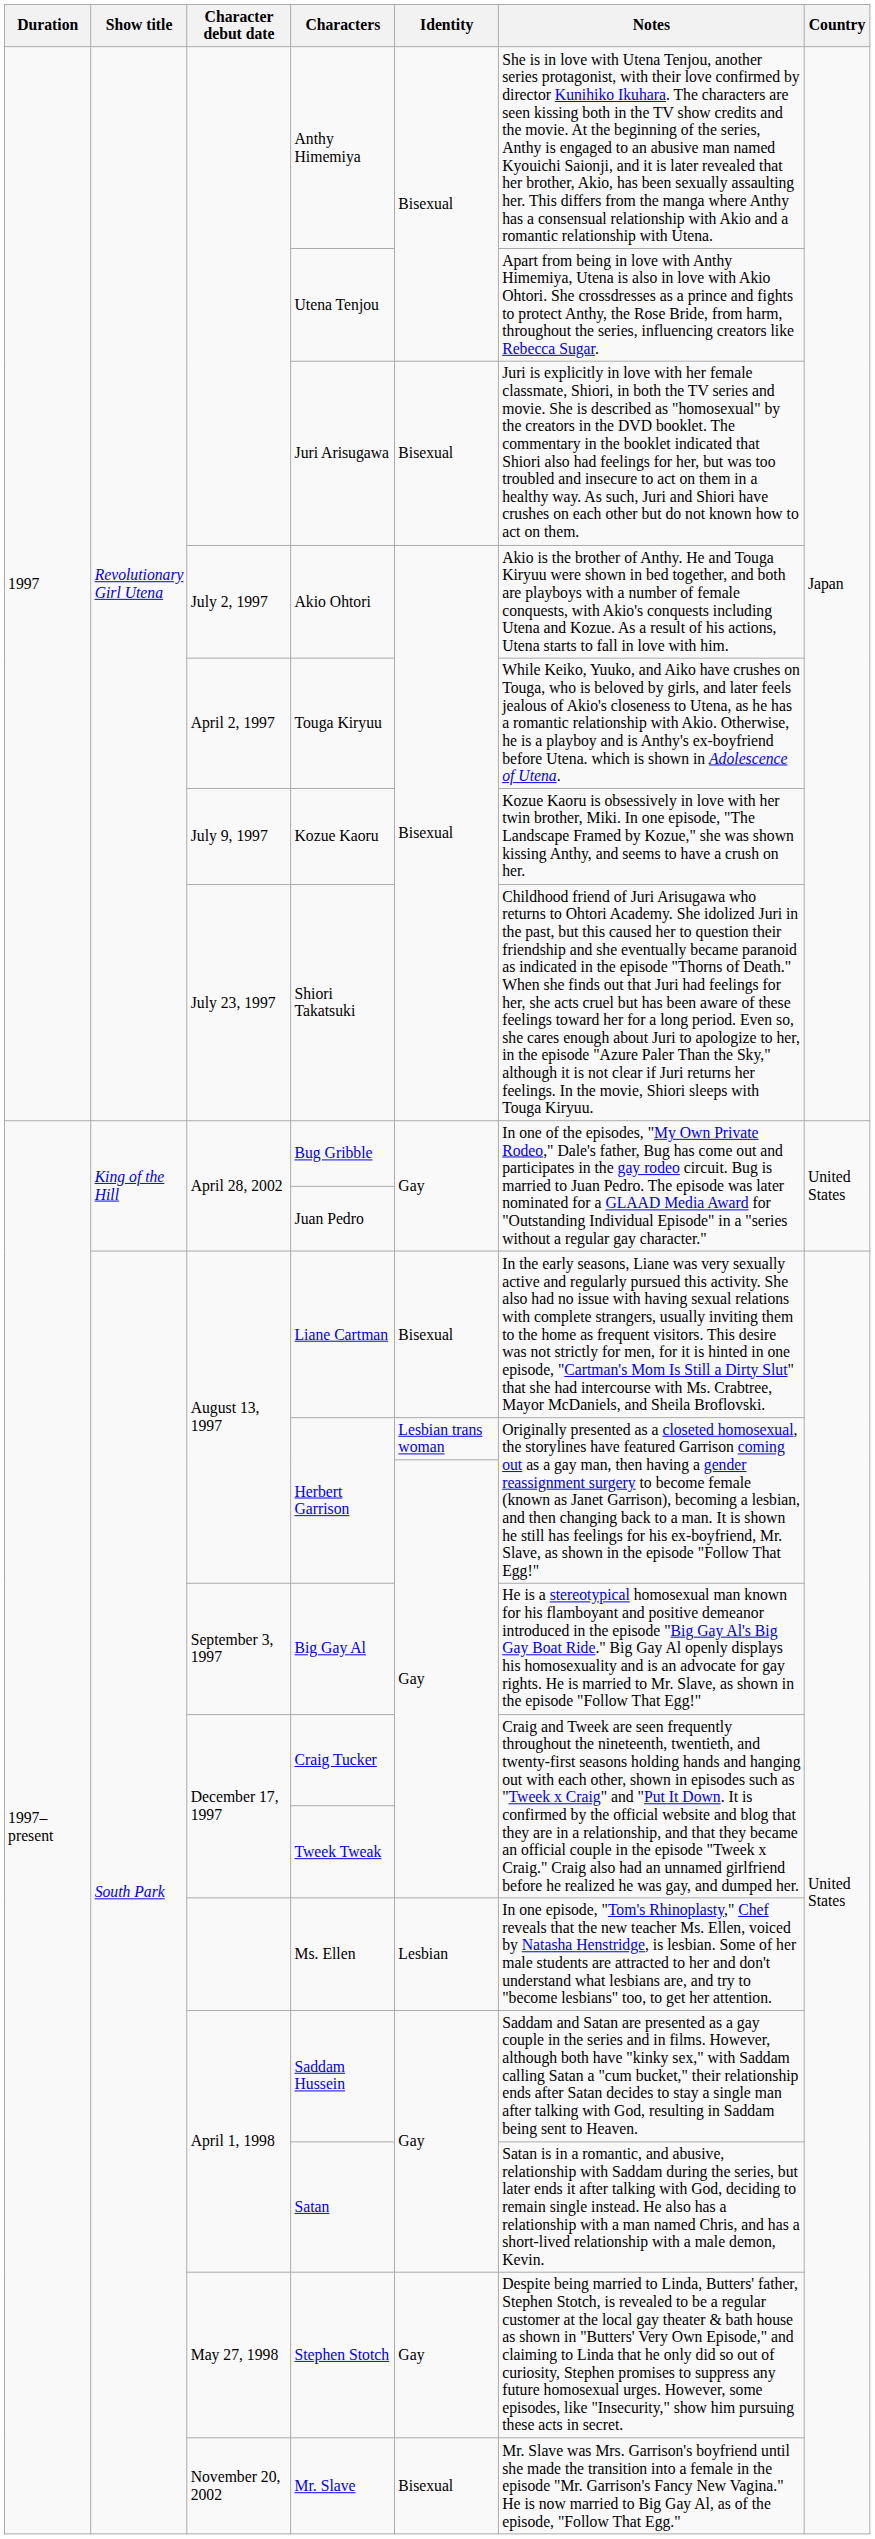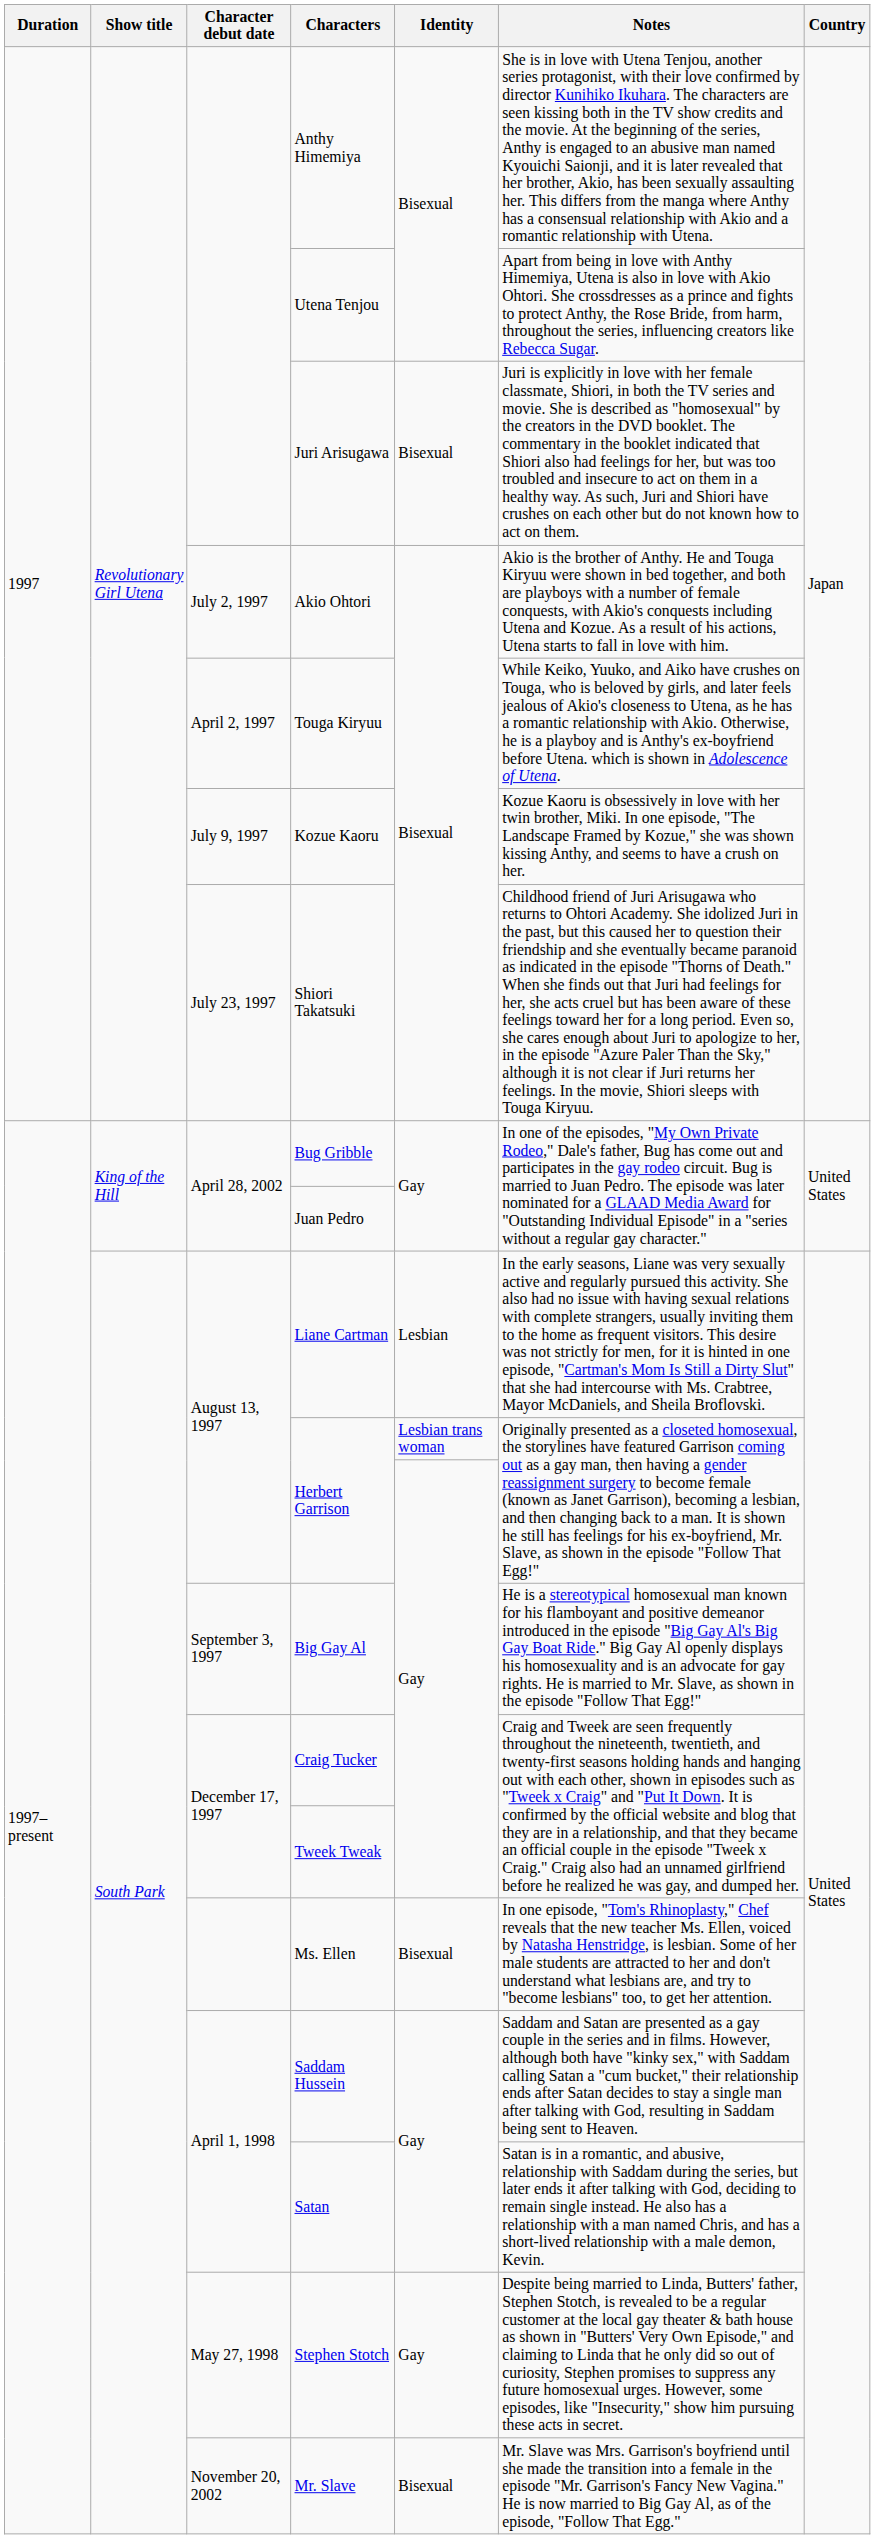Liane Cartman | Identity: Bisexual -> Lesbian
Ms. Ellen | Identity: Lesbian -> Bisexual
